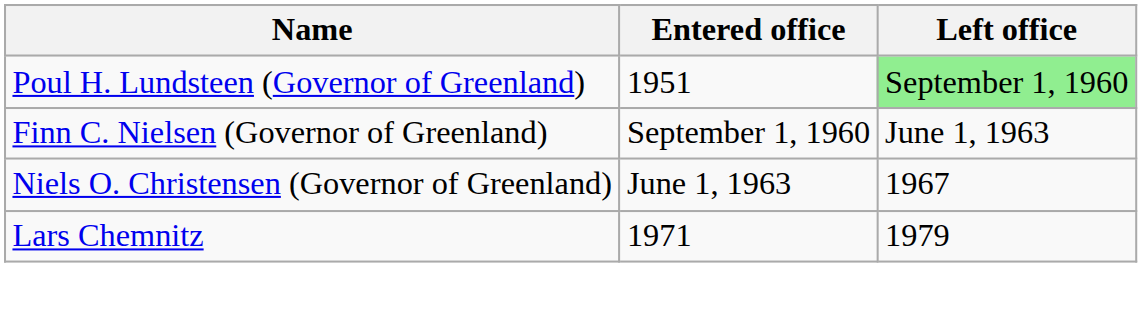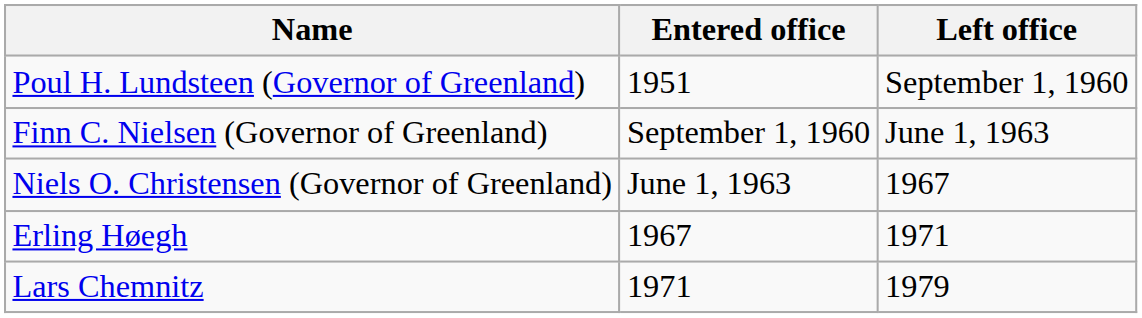Poul H. Lundsteen (Governor of Greenland) | Left office: lightgreen background -> no background
+ row: Erling Høegh | 1967 | 1971
